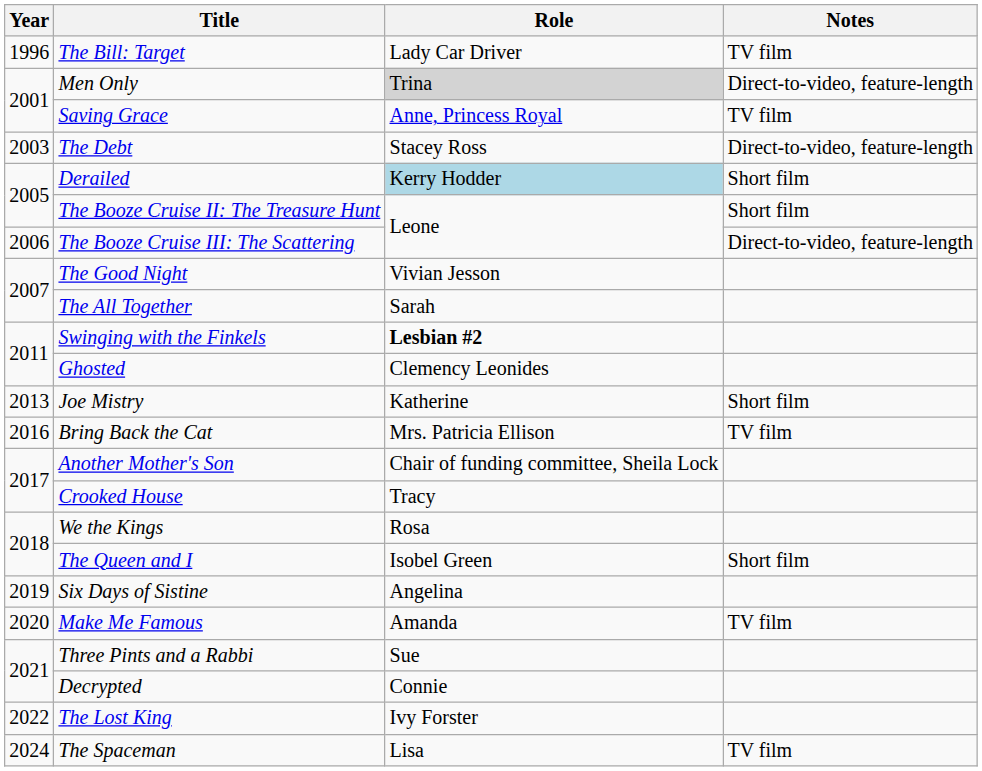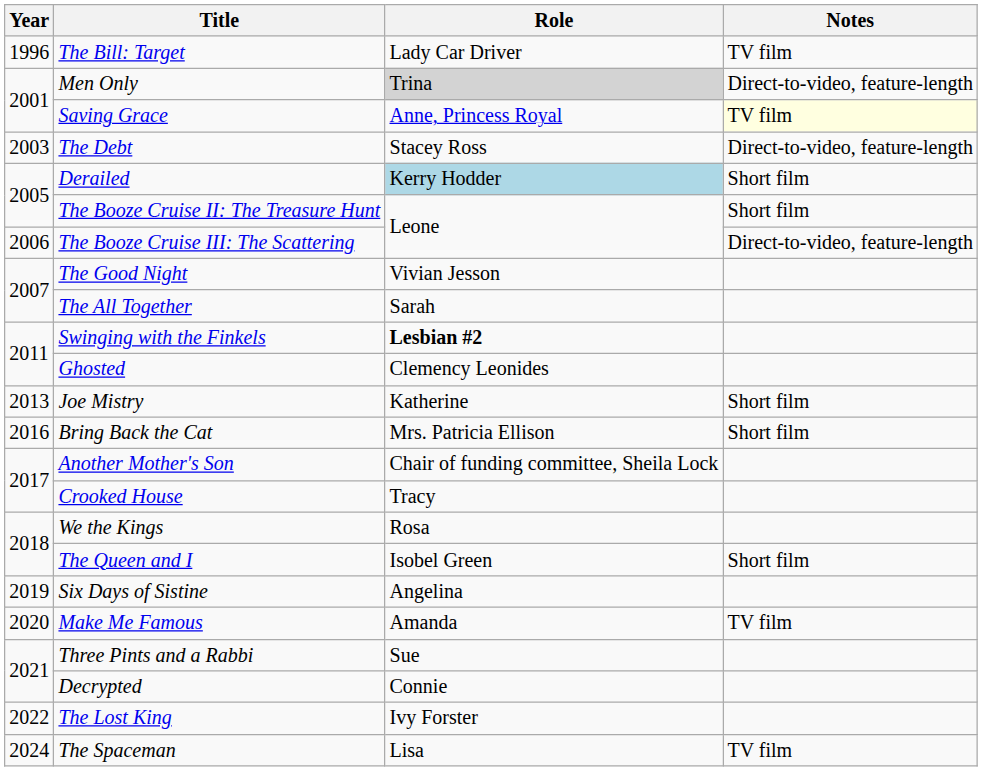Saving Grace | Notes: no background -> lightyellow background
Bring Back the Cat | Notes: TV film -> Short film
